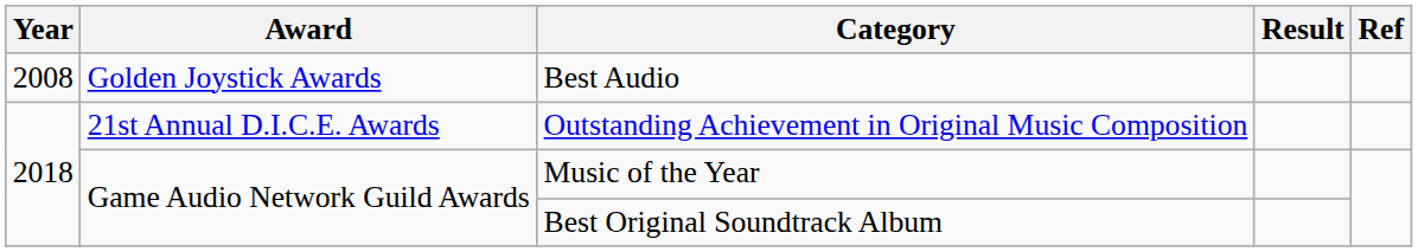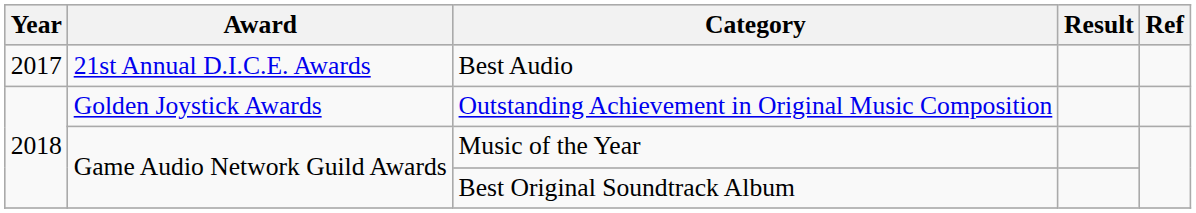Best Audio | Year: 2008 -> 2017
Best Audio | Award: Golden Joystick Awards -> 21st Annual D.I.C.E. Awards
Outstanding Achievement in Original Music Composition | Award: 21st Annual D.I.C.E. Awards -> Golden Joystick Awards
